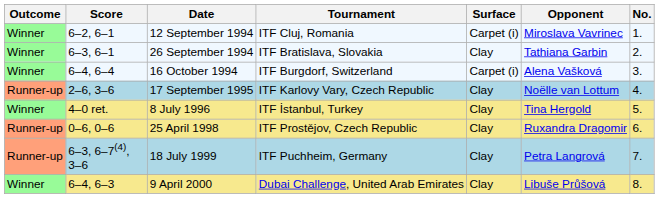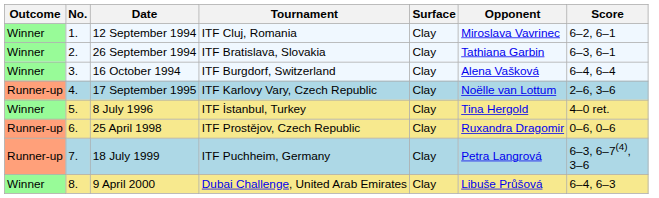columns swapped: No. <-> Score
12 September 1994 | Surface: Carpet (i) -> Clay
16 October 1994 | Surface: Carpet (i) -> Clay
